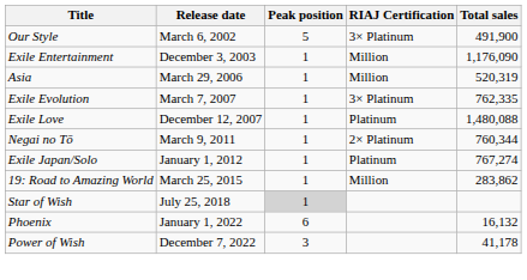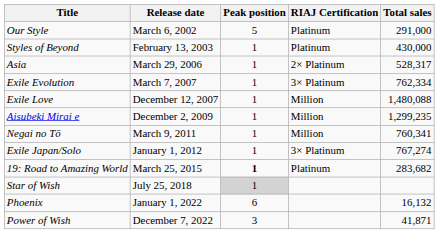Our Style | RIAJ Certification: 3× Platinum -> Platinum
Our Style | Total sales: 491,900 -> 291,000
+ row: Styles of Beyond | February 13, 2003 | 1 | Platinum | 430,000
- row: Exile Entertainment | December 3, 2003 | 1 | Million | 1,176,090
Asia | RIAJ Certification: Million -> 2× Platinum
Asia | Total sales: 520,319 -> 528,317
Exile Evolution | Total sales: 762,335 -> 762,334
Exile Love | RIAJ Certification: Platinum -> Million
+ row: Aisubeki Mirai e | December 2, 2009 | 1 | Million | 1,299,235
Negai no Tō | RIAJ Certification: 2× Platinum -> Million
Negai no Tō | Total sales: 760,344 -> 760,341
Exile Japan/Solo | RIAJ Certification: Platinum -> 3× Platinum
19: Road to Amazing World | Peak position: normal -> bold
19: Road to Amazing World | RIAJ Certification: Million -> Platinum
19: Road to Amazing World | Total sales: 283,862 -> 283,682
Power of Wish | Total sales: 41,178 -> 41,871
